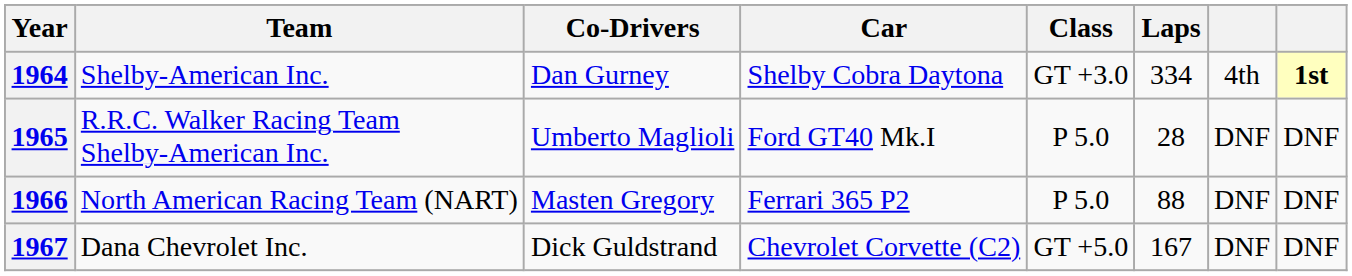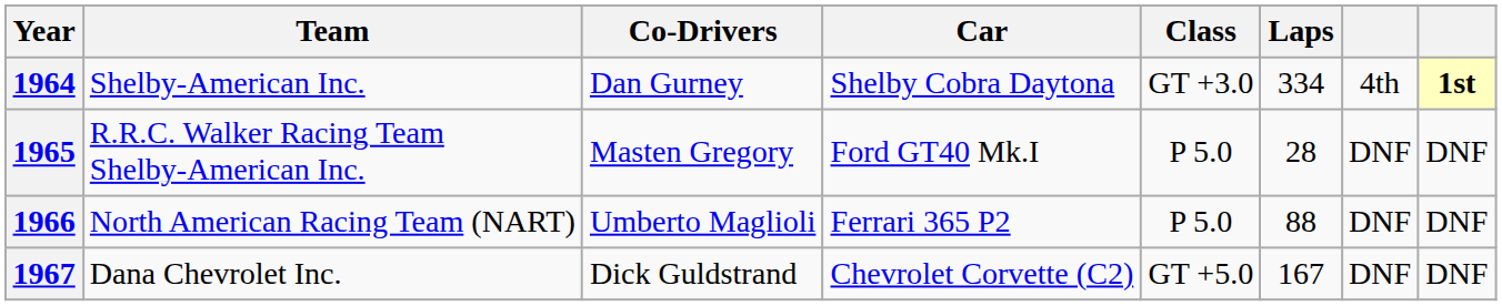1965 | Co-Drivers: Umberto Maglioli -> Masten Gregory
1966 | Co-Drivers: Masten Gregory -> Umberto Maglioli
